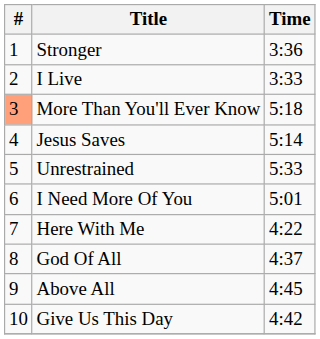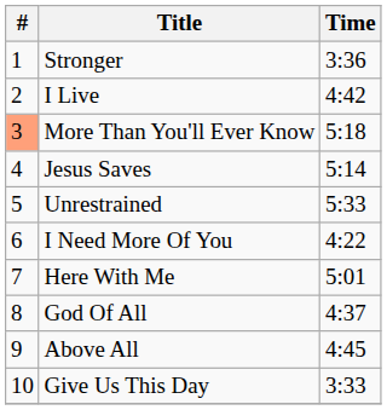I Live | Time: 3:33 -> 4:42
I Need More Of You | Time: 5:01 -> 4:22
Here With Me | Time: 4:22 -> 5:01
Give Us This Day | Time: 4:42 -> 3:33
